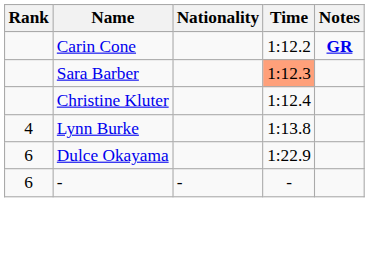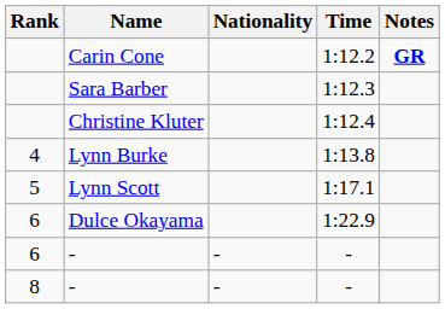Sara Barber | Time: lightsalmon background -> no background
+ row: 5 | Lynn Scott | 1:17.1
+ row: 8 | - | - | -
